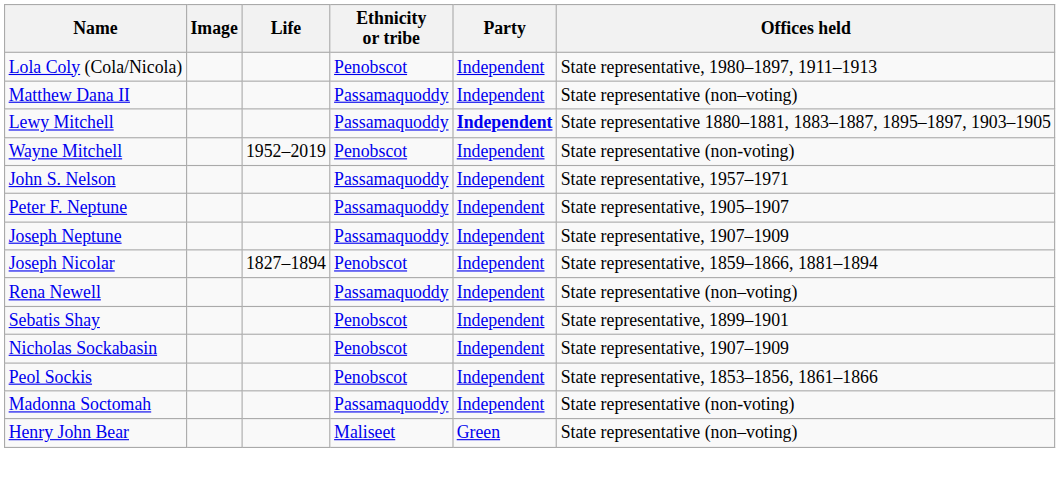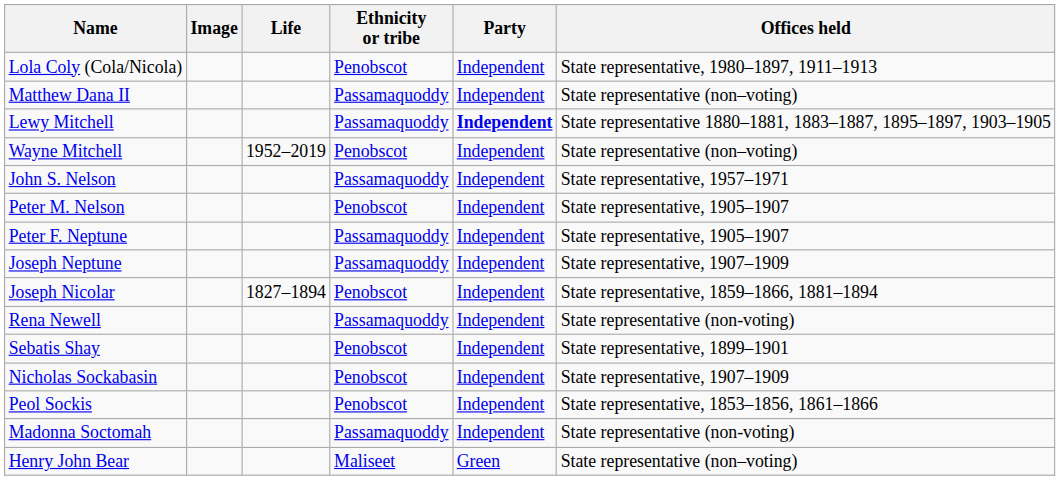Wayne Mitchell | Offices held: State representative (non-voting) -> State representative (non–voting)
+ row: Peter M. Nelson | Penobscot | Independent | State representative, 1905–1907
Rena Newell | Offices held: State representative (non–voting) -> State representative (non-voting)
